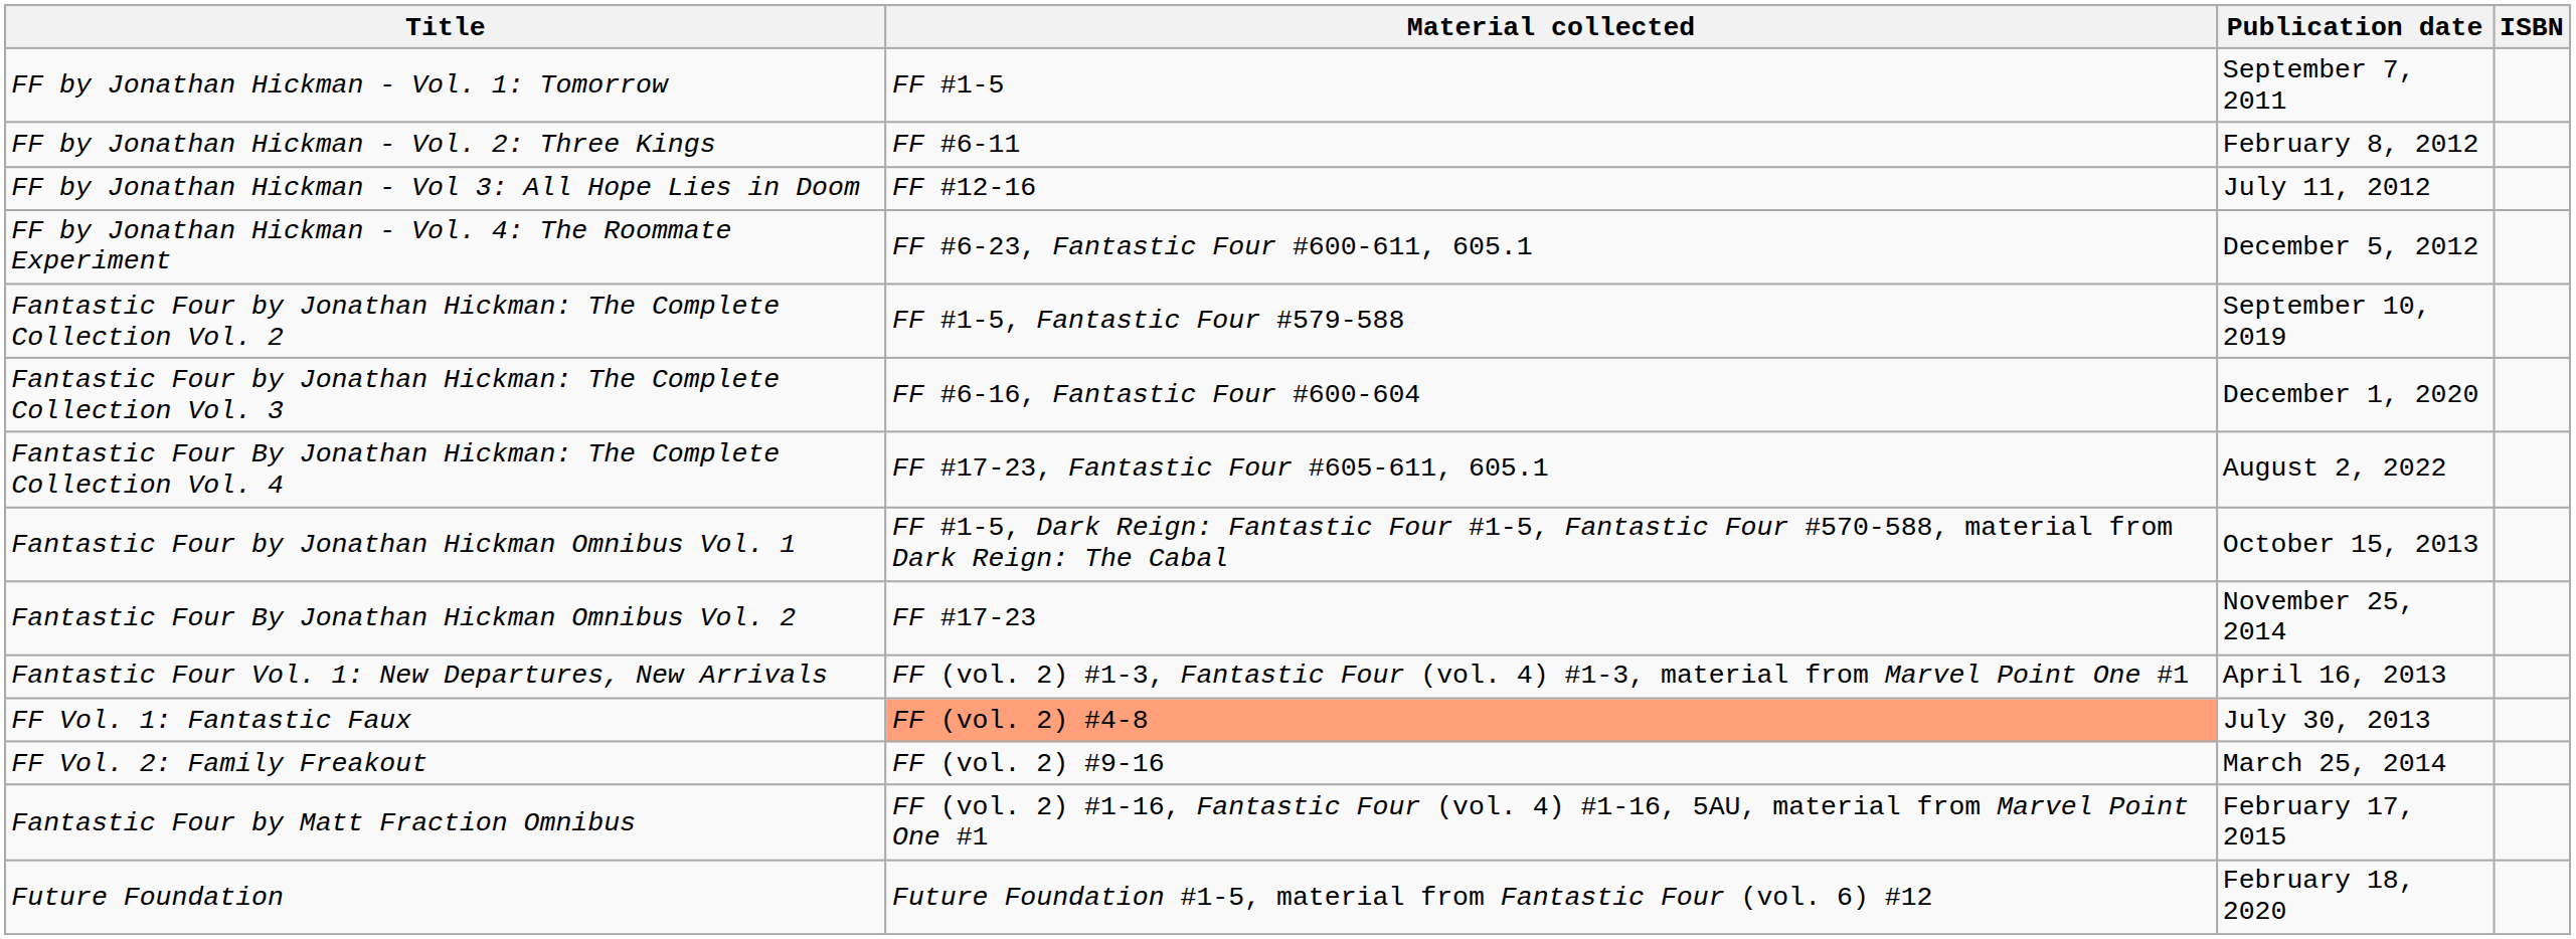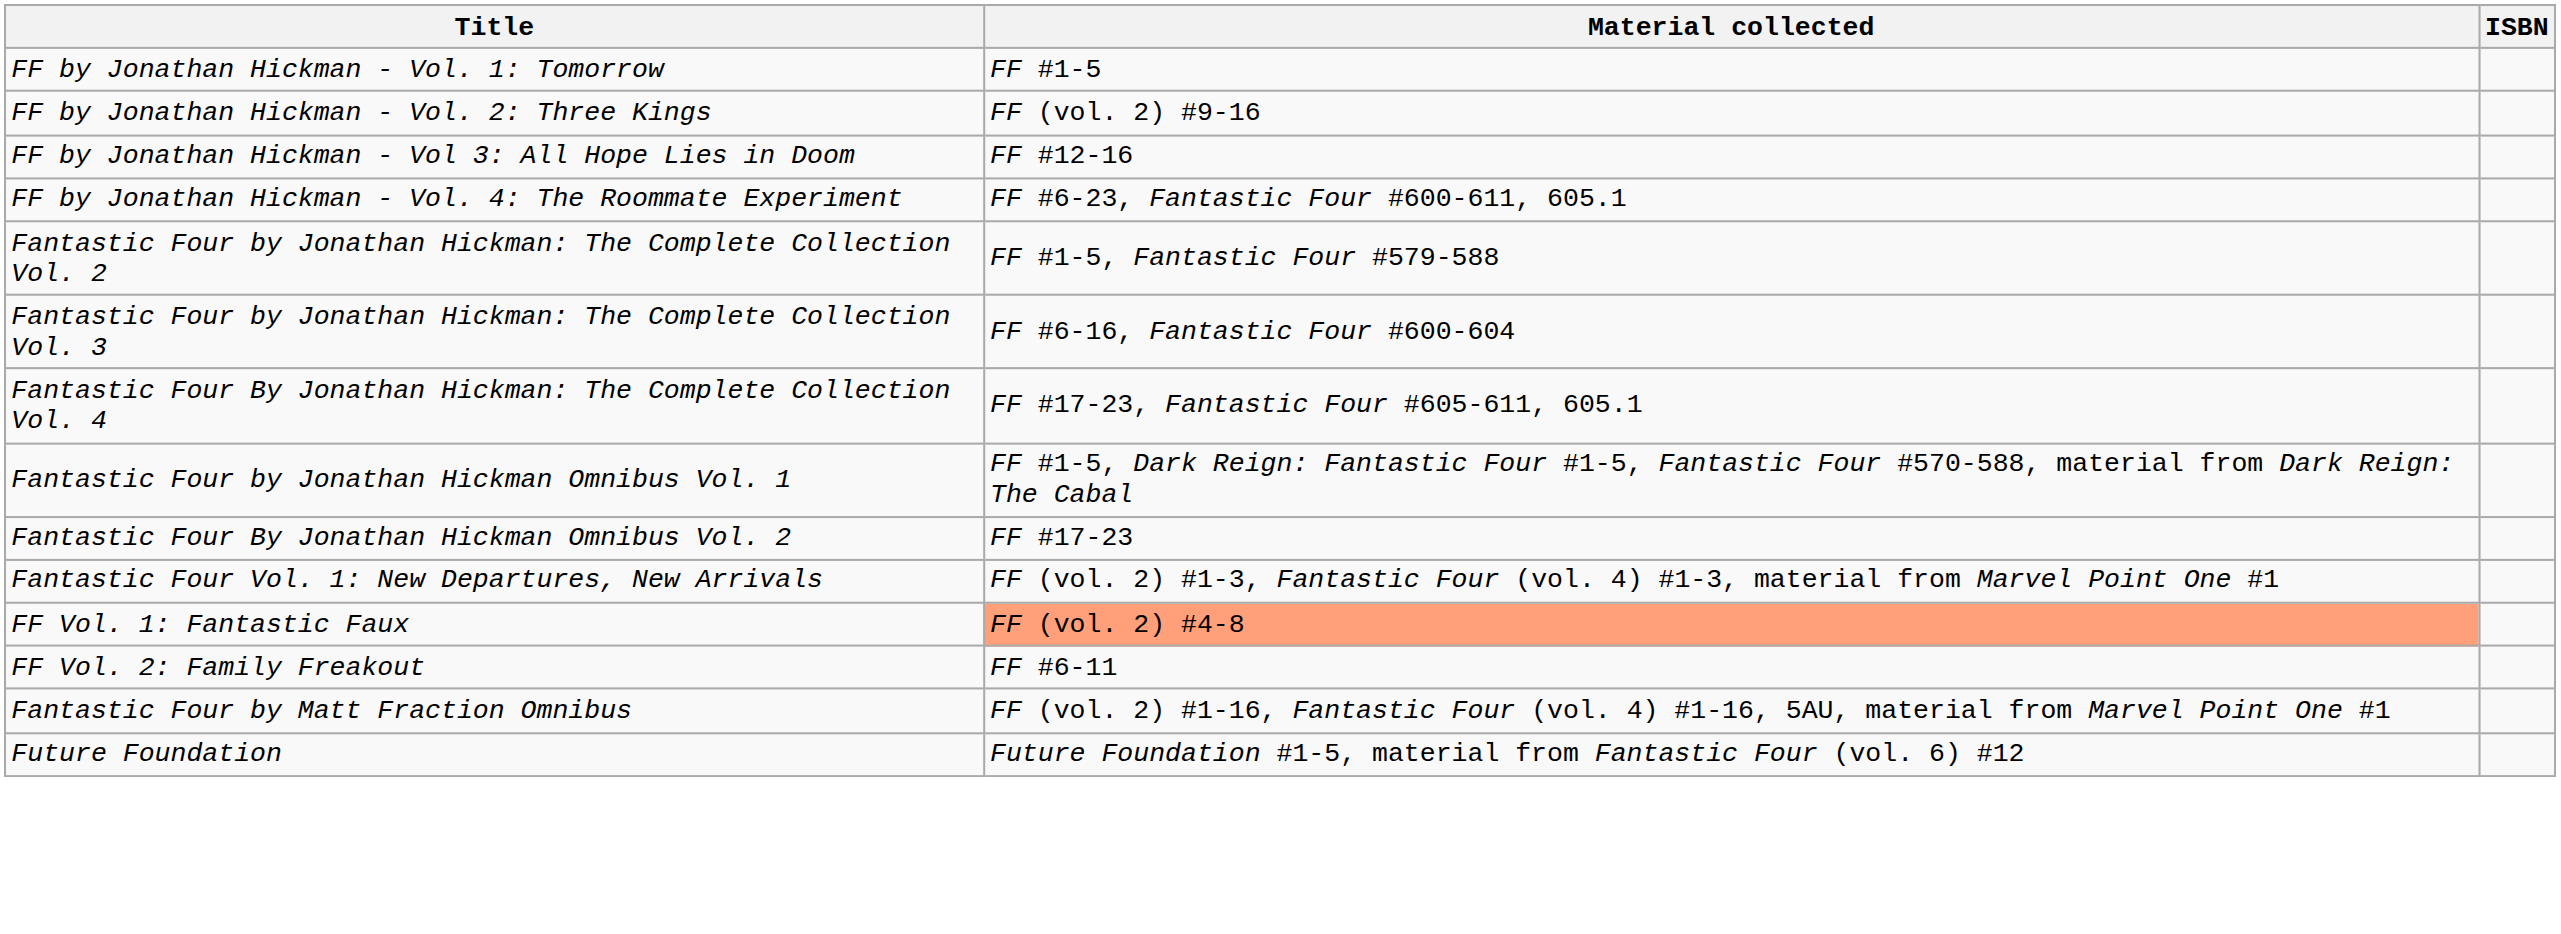- column: Publication date | September 7, 2011 | February 8, 2012 | July 11, 2012 | December 5, 2012 | September 10, 2019 | December 1, 2020 | August 2, 2022 | October 15, 2013 | November 25, 2014 | April 16, 2013 | July 30, 2013 | March 25, 2014 | February 17, 2015 | February 18, 2020
FF by Jonathan Hickman - Vol. 2: Three Kings | Material collected: FF #6-11 -> FF (vol. 2) #9-16
FF Vol. 2: Family Freakout | Material collected: FF (vol. 2) #9-16 -> FF #6-11
